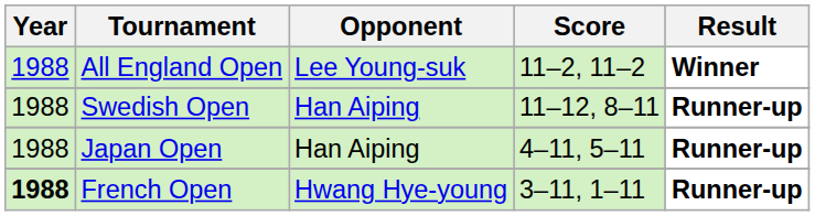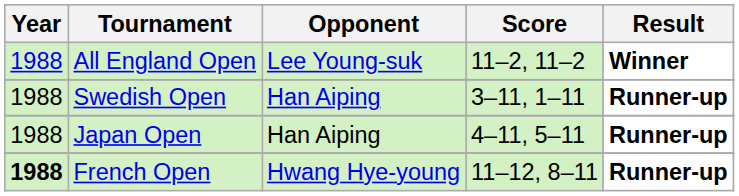Swedish Open | Score: 11–12, 8–11 -> 3–11, 1–11
French Open | Score: 3–11, 1–11 -> 11–12, 8–11
